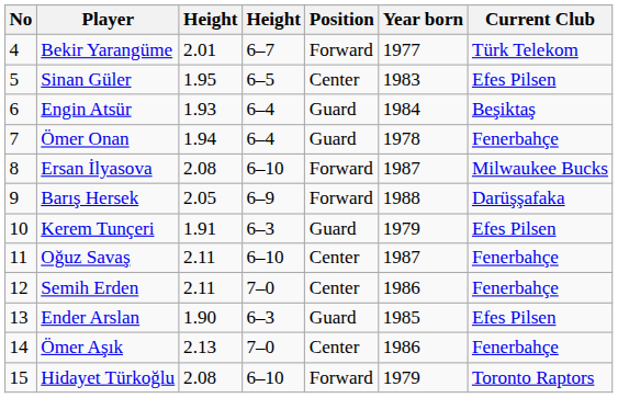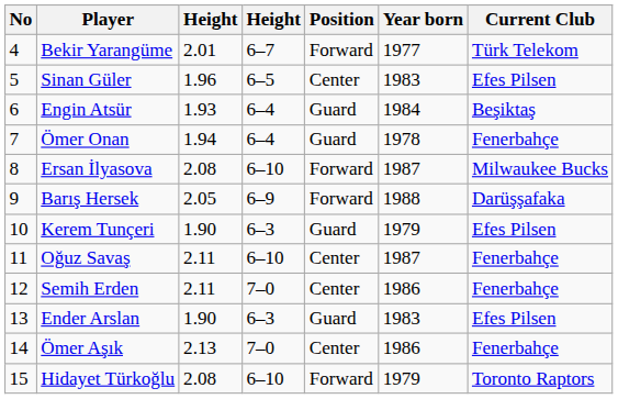Sinan Güler | column 3: 1.95 -> 1.96
Kerem Tunçeri | column 3: 1.91 -> 1.90
Ender Arslan | Year born: 1985 -> 1983
